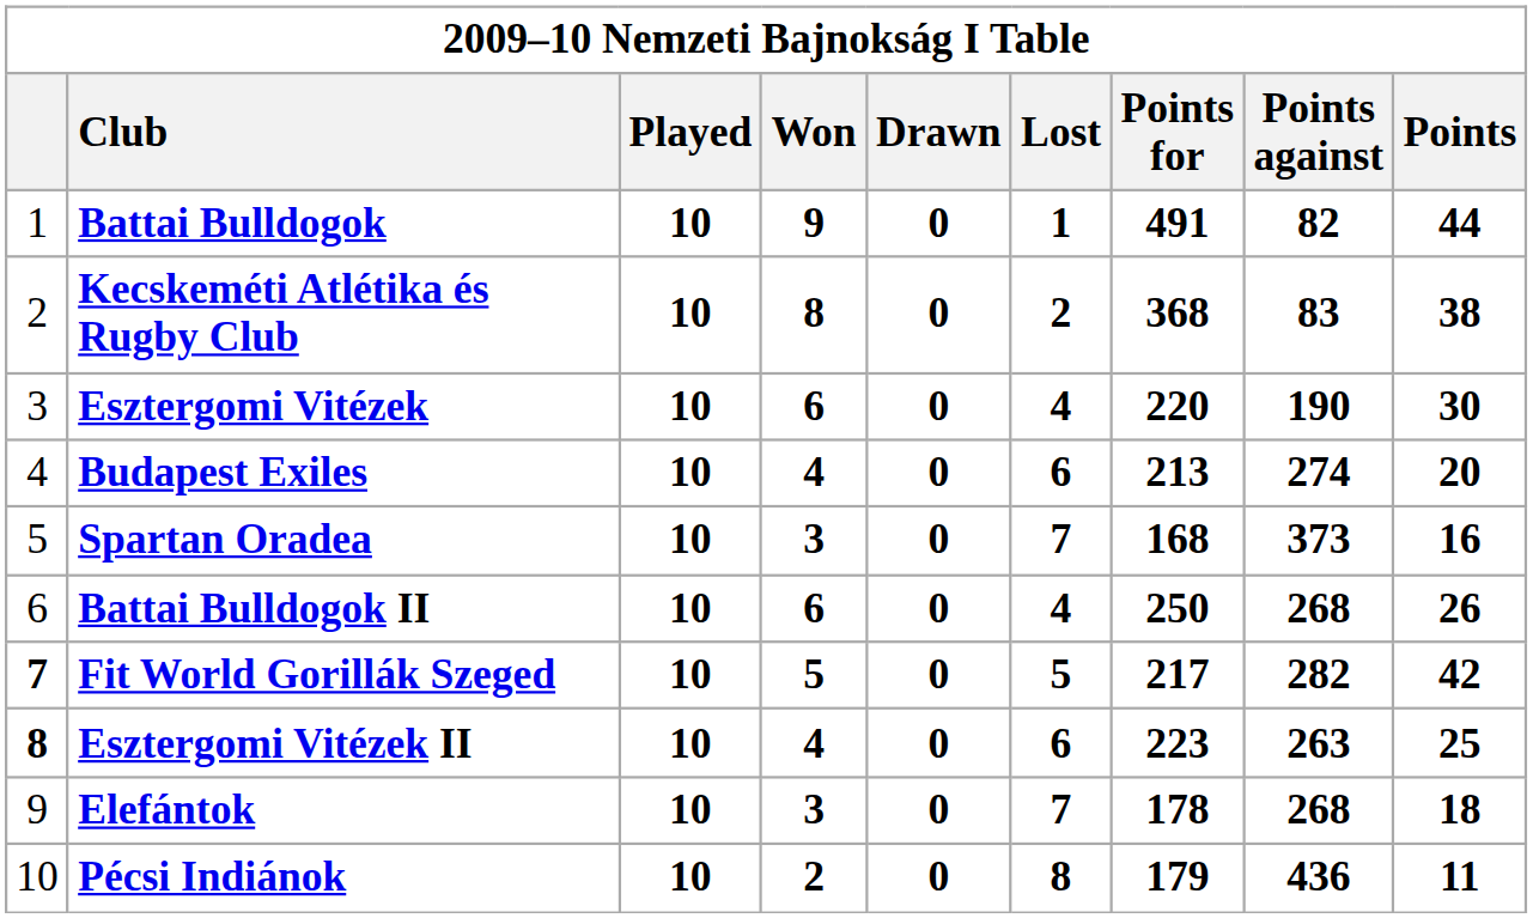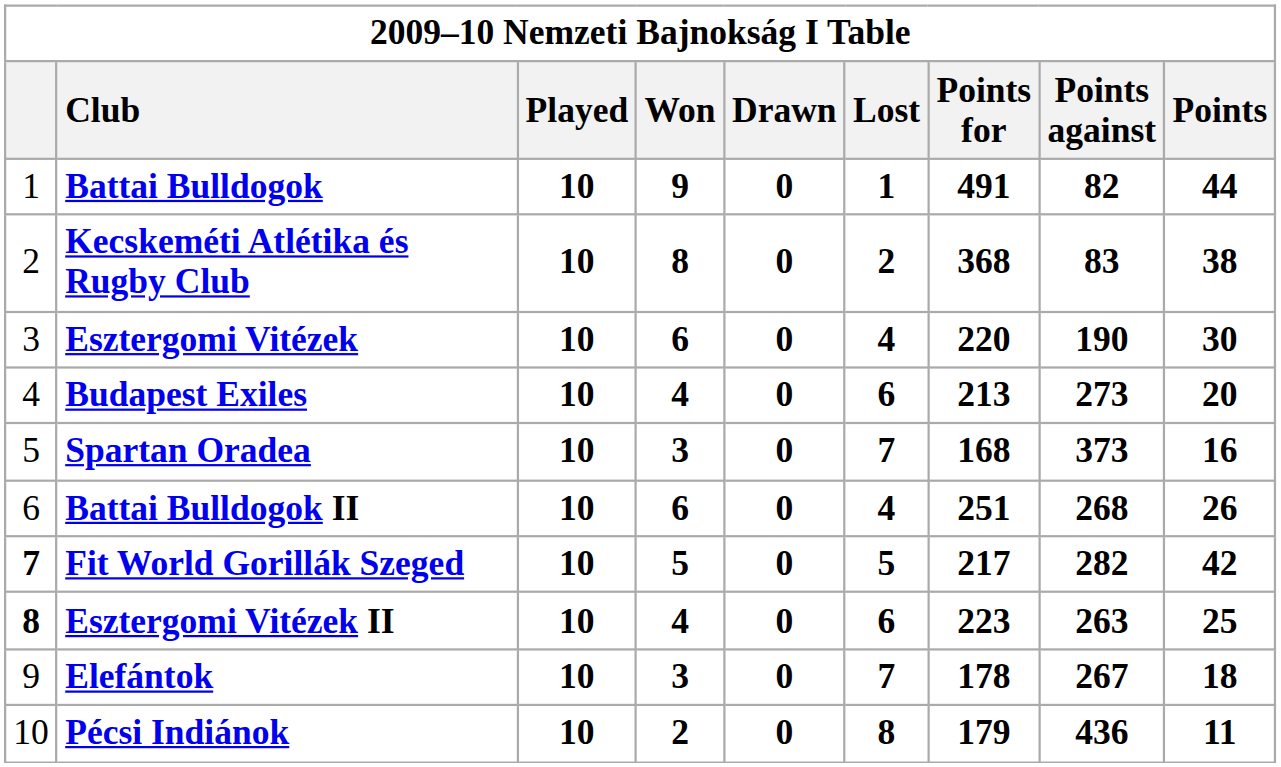Budapest Exiles | Points against: 274 -> 273
Battai Bulldogok II | Points for: 250 -> 251
Elefántok | Points against: 268 -> 267
